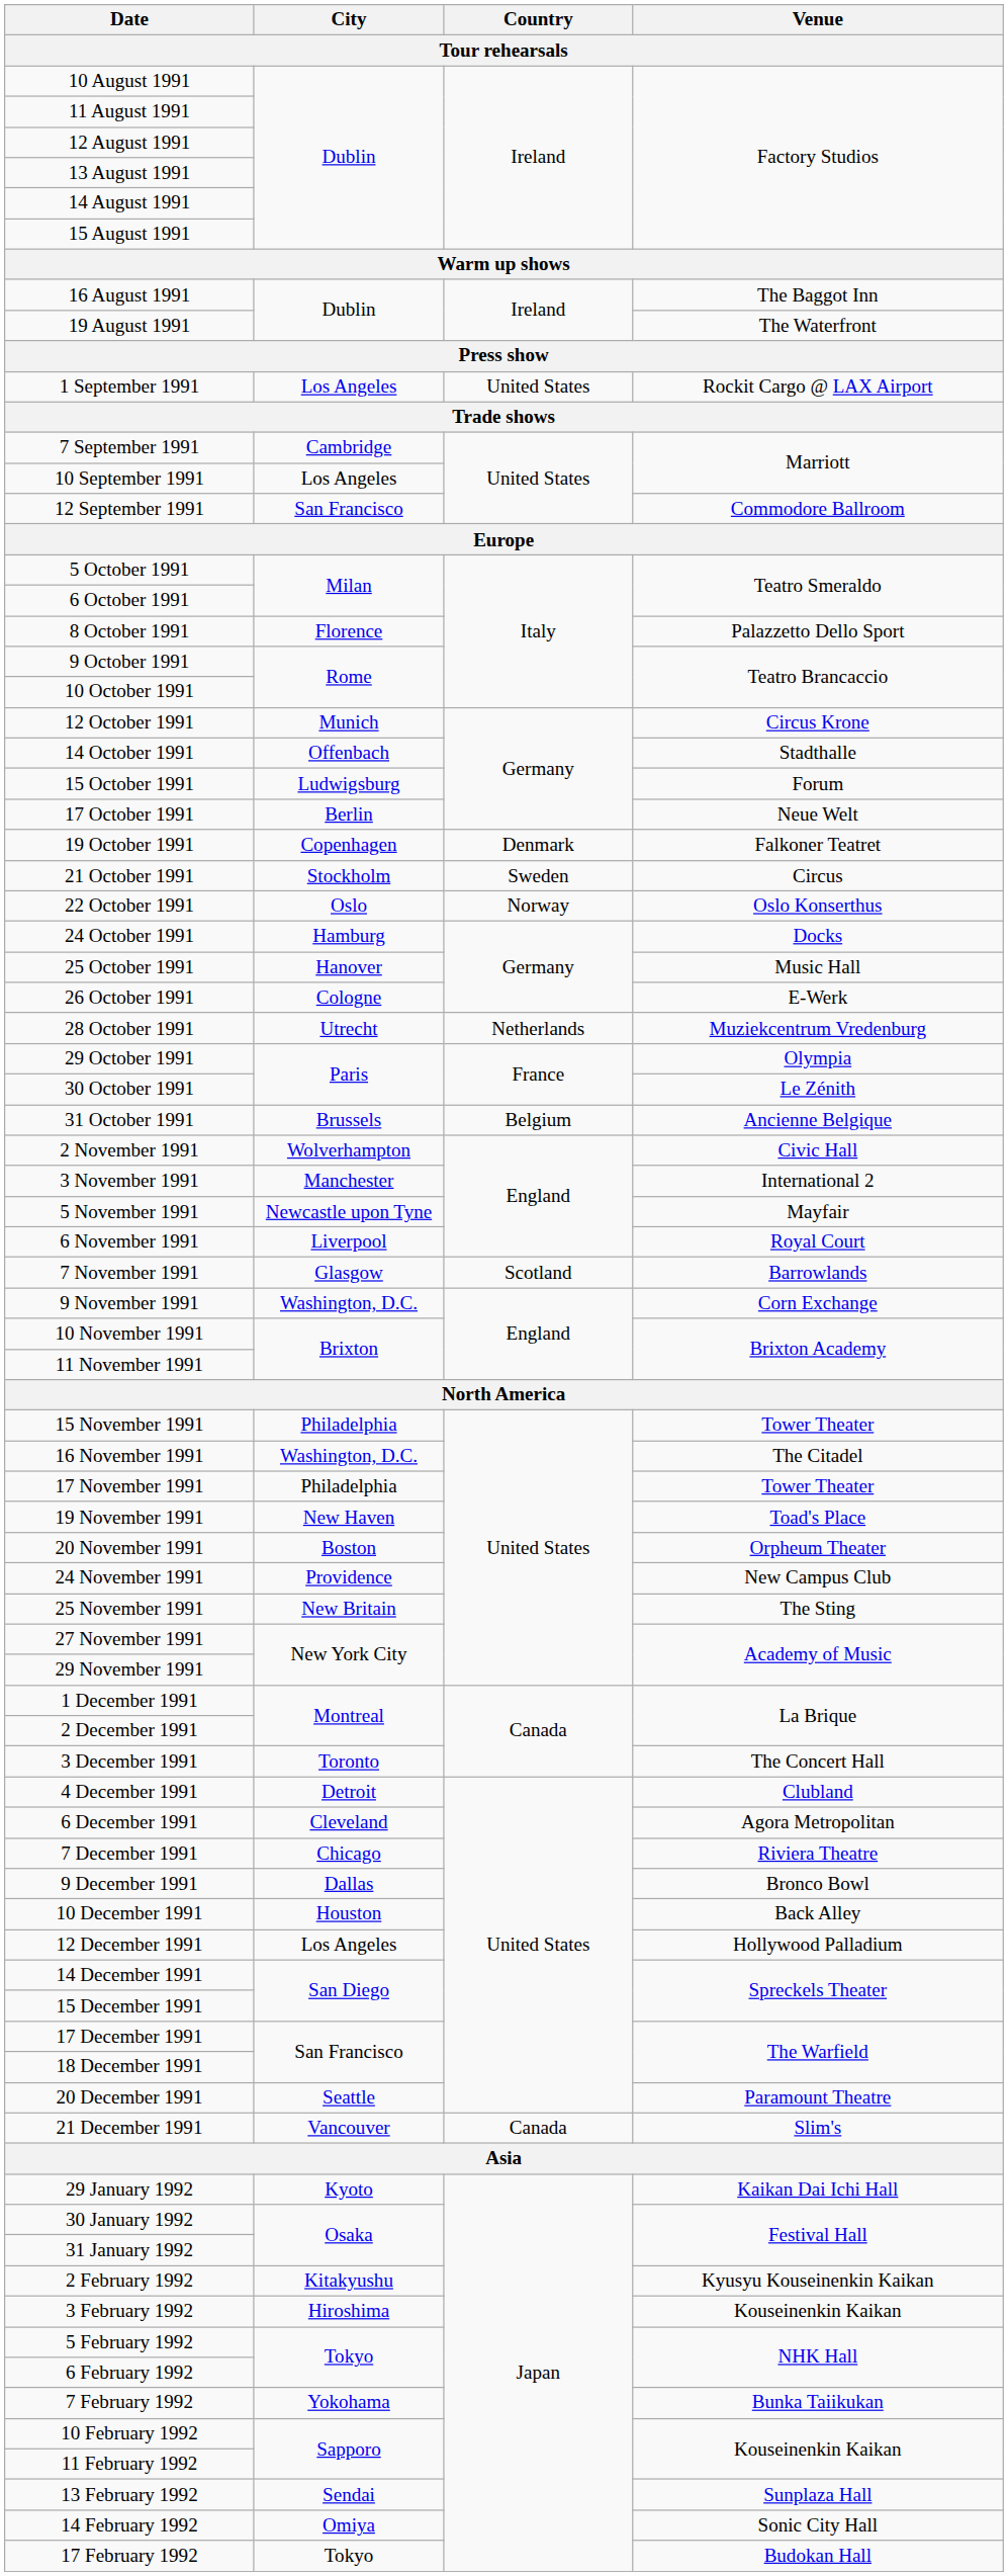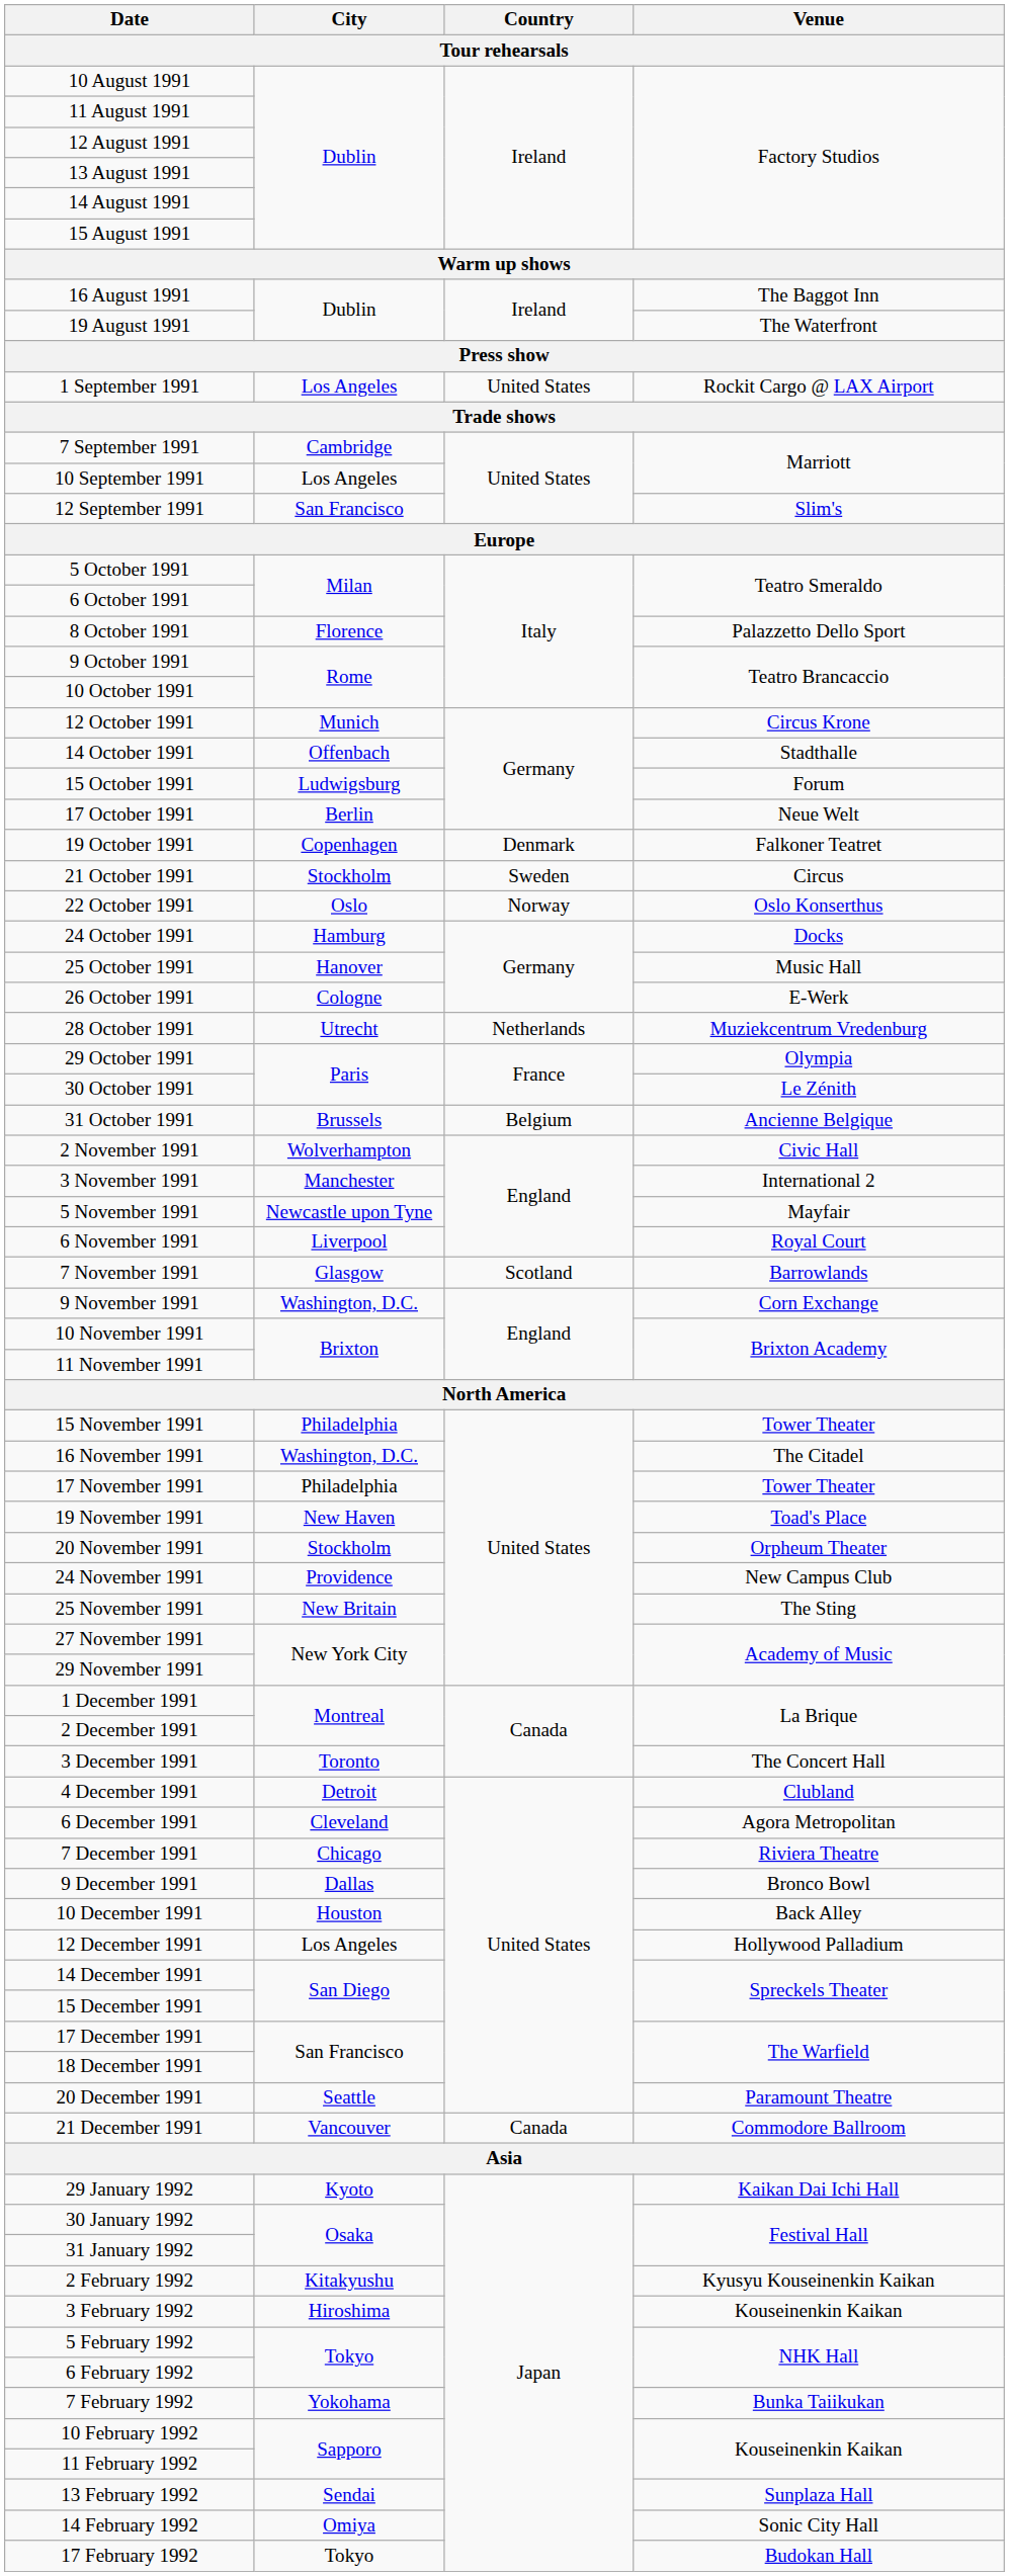12 September 1991 | Venue: Commodore Ballroom -> Slim's
20 November 1991 | City: Boston -> Stockholm
21 December 1991 | Venue: Slim's -> Commodore Ballroom
